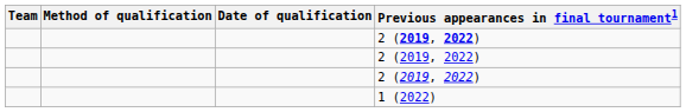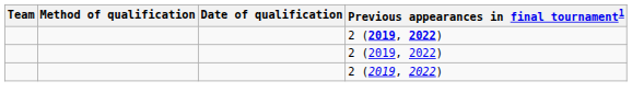- row: 1 (2022)
